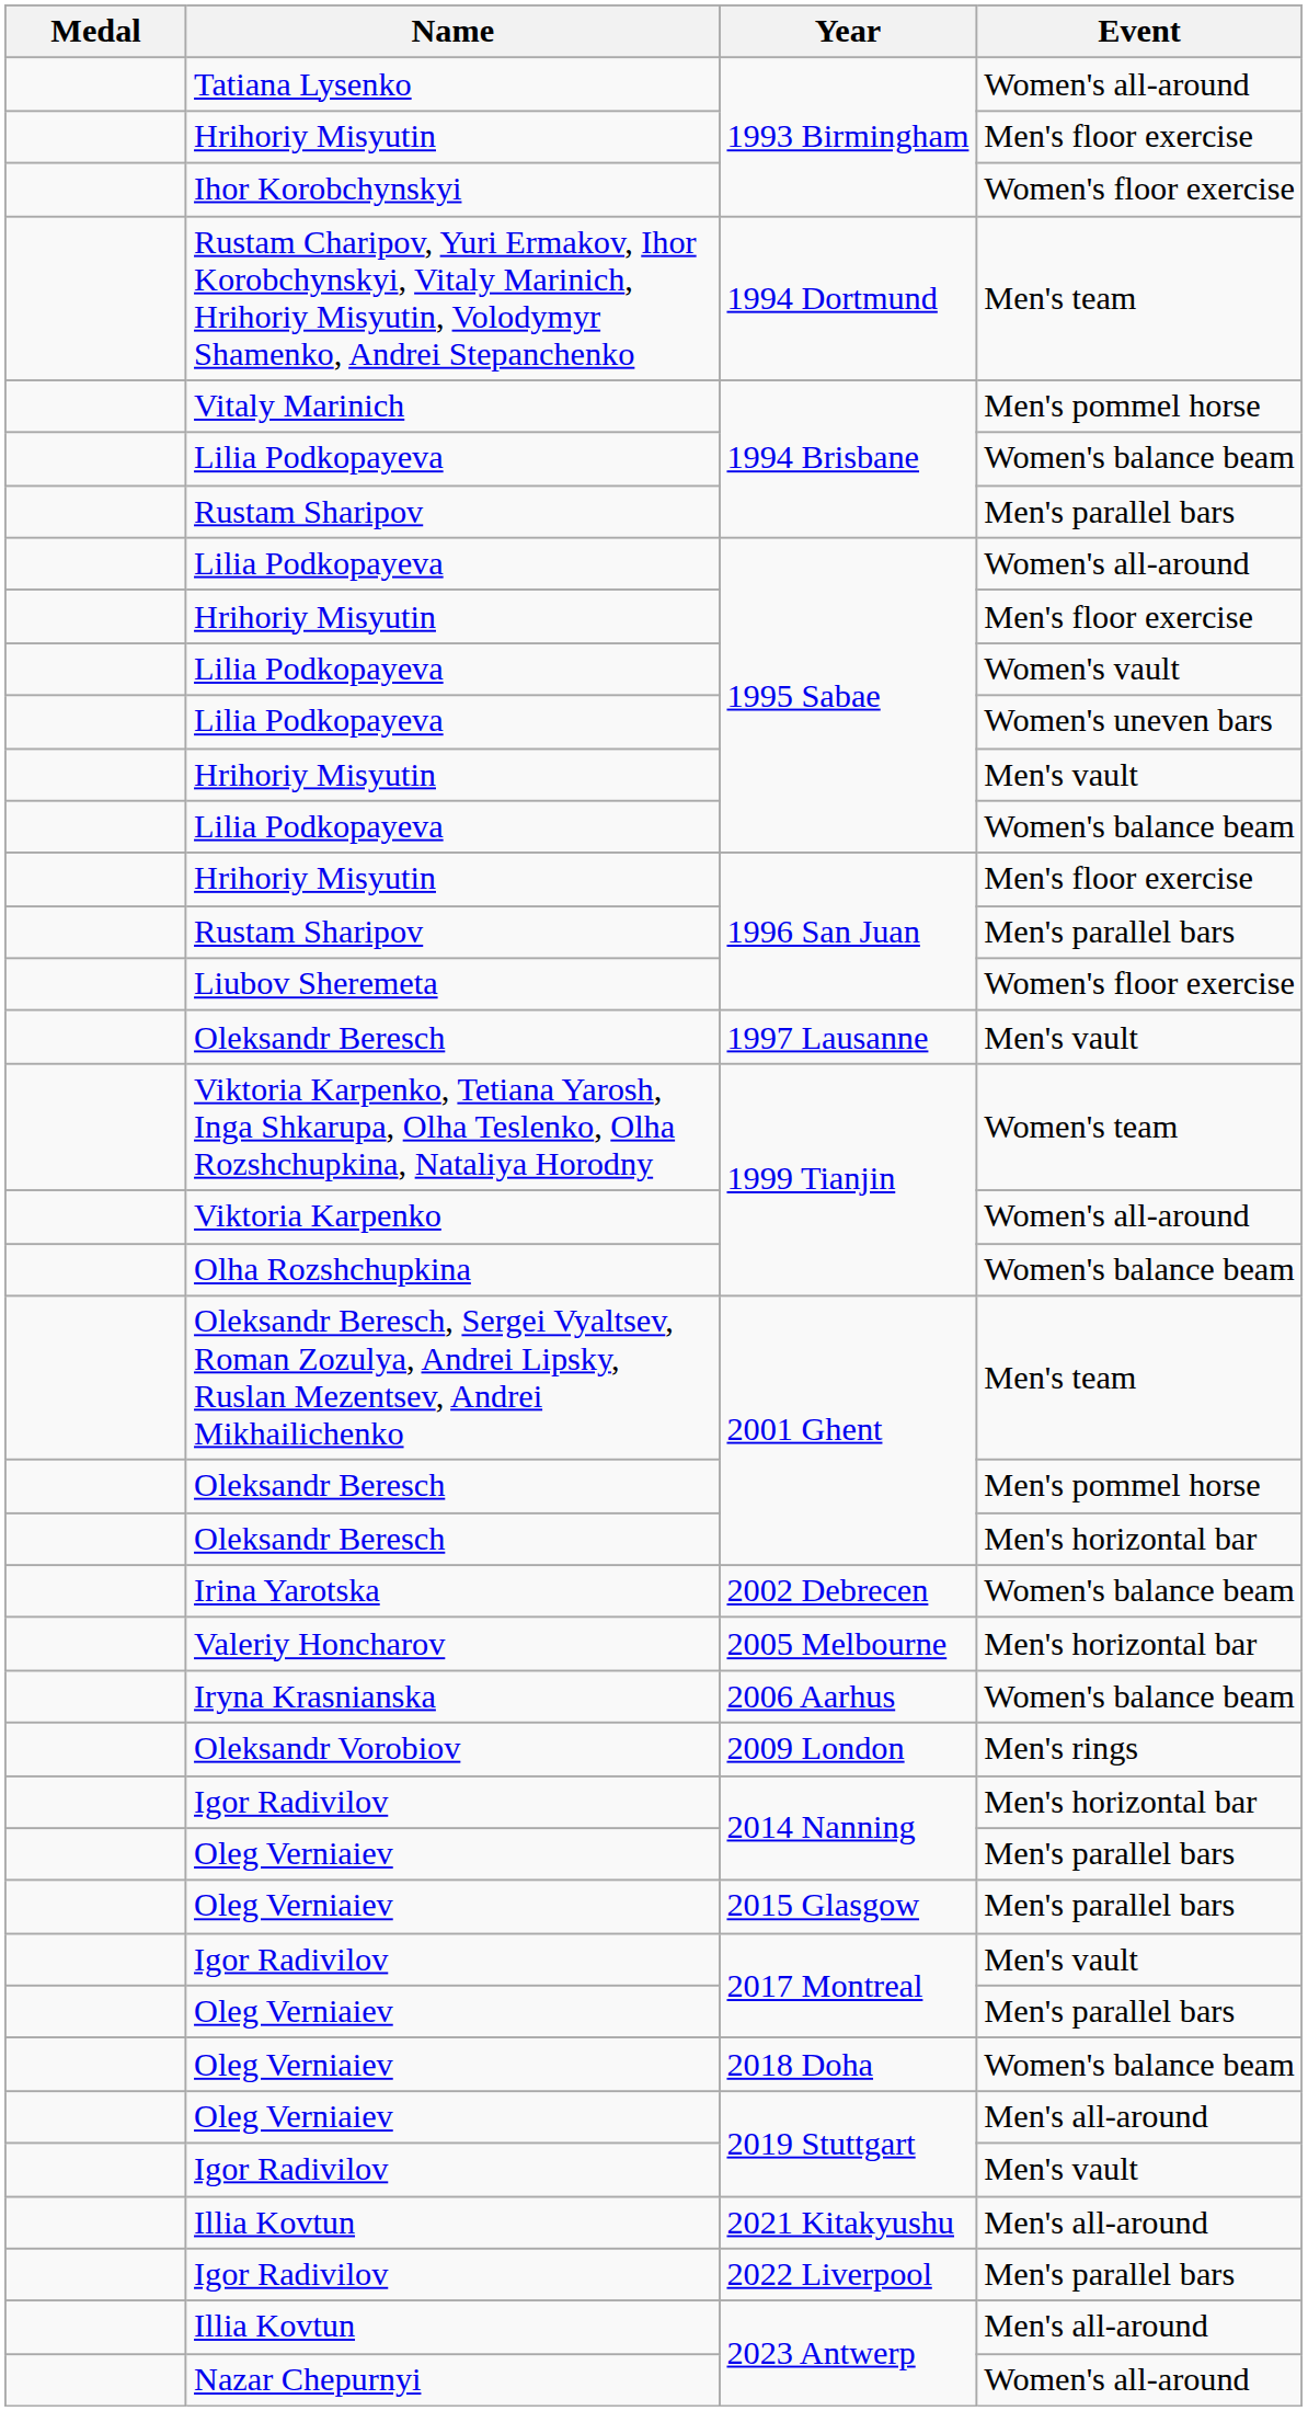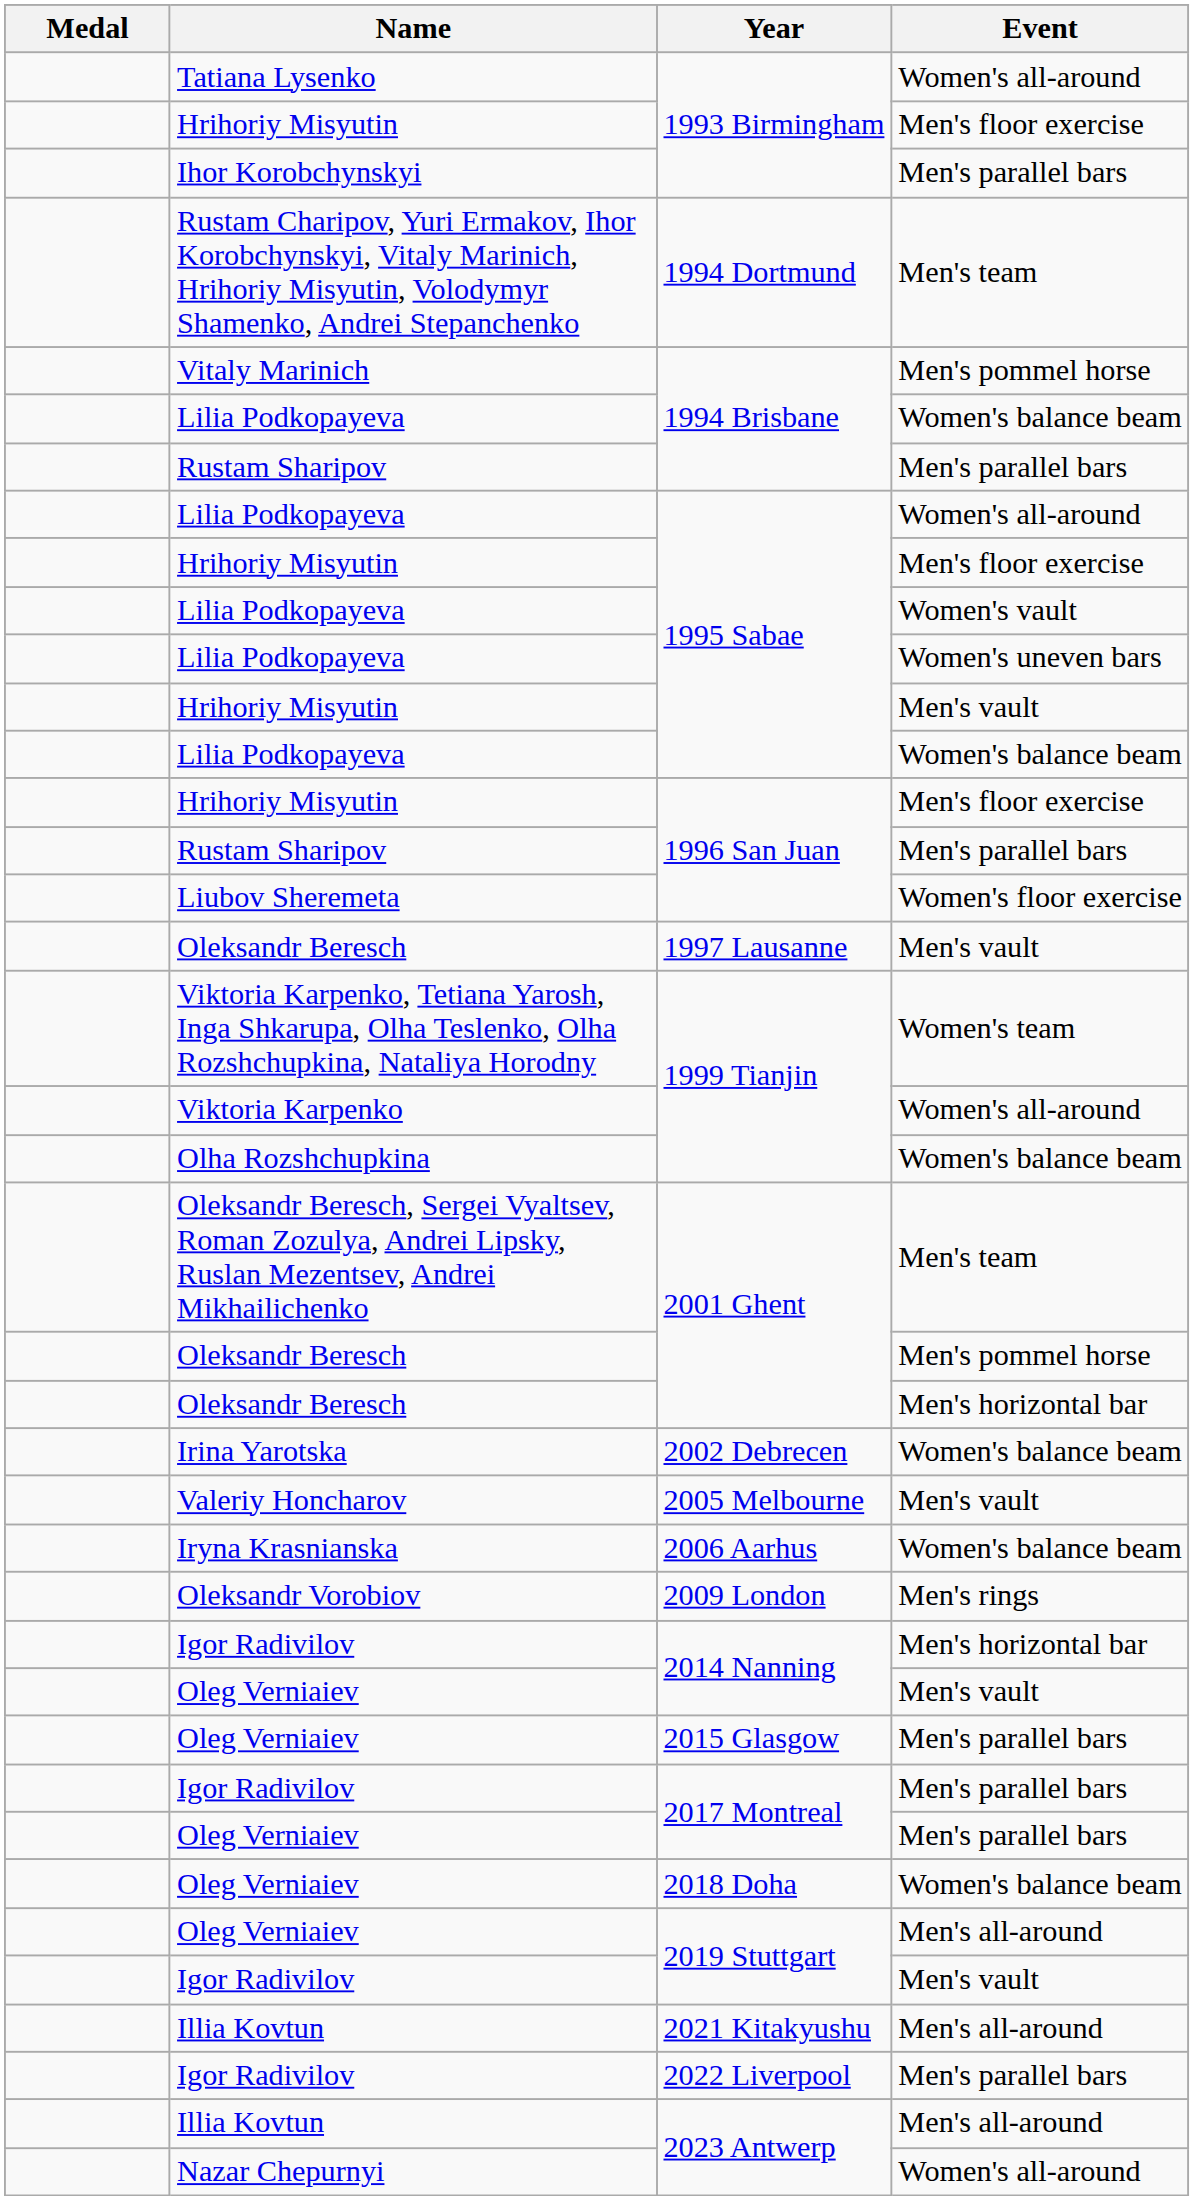Ihor Korobchynskyi | Event: Women's floor exercise -> Men's parallel bars
Valeriy Honcharov | Event: Men's horizontal bar -> Men's vault
Oleg Verniaiev / 2014 Nanning | Event: Men's parallel bars -> Men's vault
Igor Radivilov / 2017 Montreal | Event: Men's vault -> Men's parallel bars
